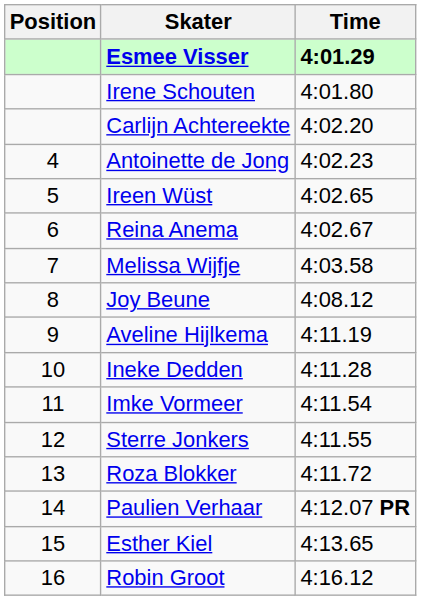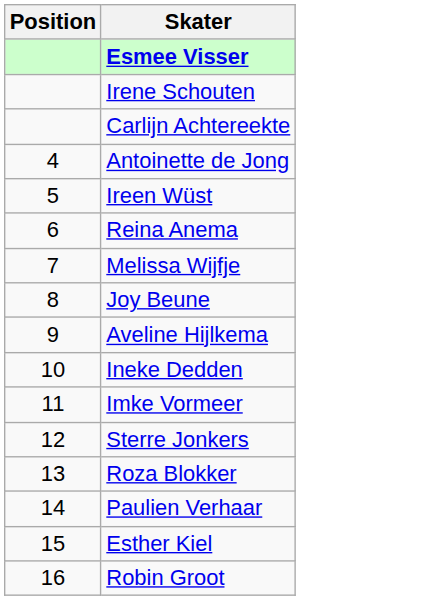- column: Time | 4:01.29 | 4:01.80 | 4:02.20 | 4:02.23 | 4:02.65 | 4:02.67 | 4:03.58 | 4:08.12 | 4:11.19 | 4:11.28 | 4:11.54 | 4:11.55 | 4:11.72 | 4:12.07 PR | 4:13.65 | 4:16.12
